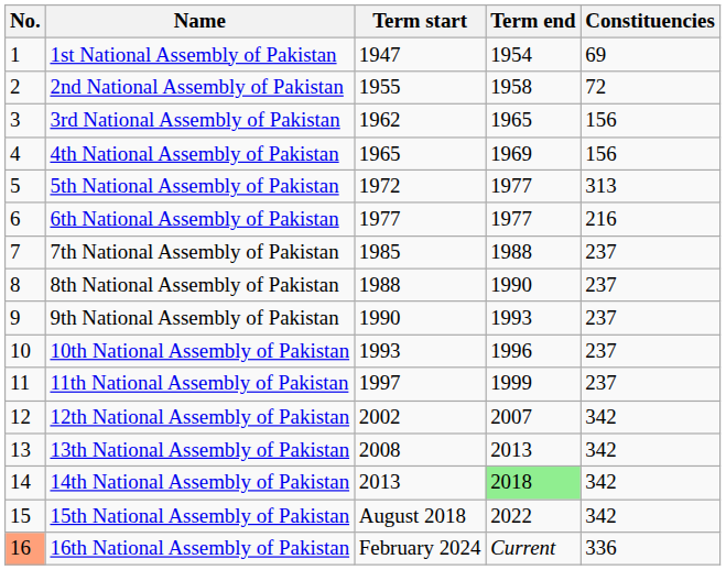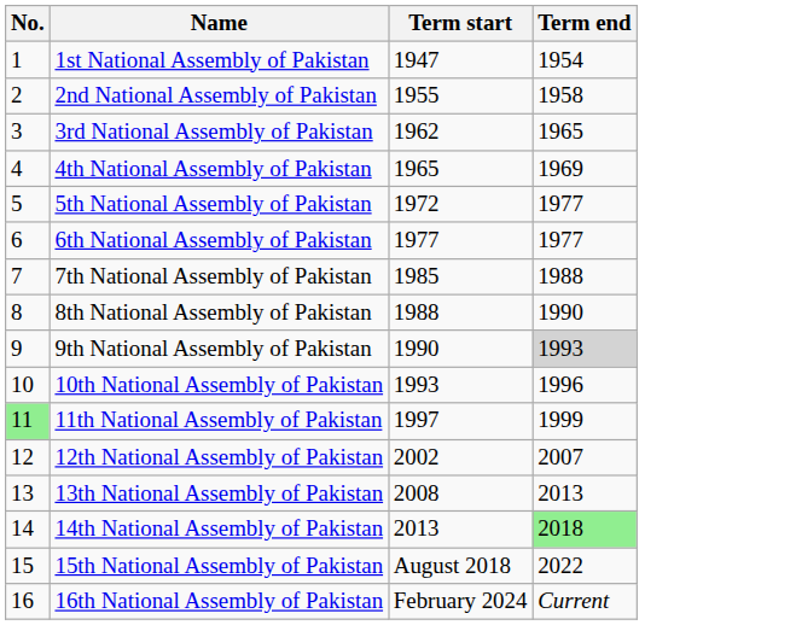- column: Constituencies | 69 | 72 | 156 | 156 | 313 | 216 | 237 | 237 | 237 | 237 | 237 | 342 | 342 | 342 | 342 | 336
9th National Assembly of Pakistan | Term end: no background -> lightgrey background
11th National Assembly of Pakistan | No.: no background -> lightgreen background
16th National Assembly of Pakistan | No.: lightsalmon background -> no background
